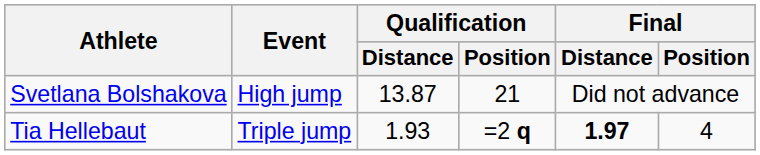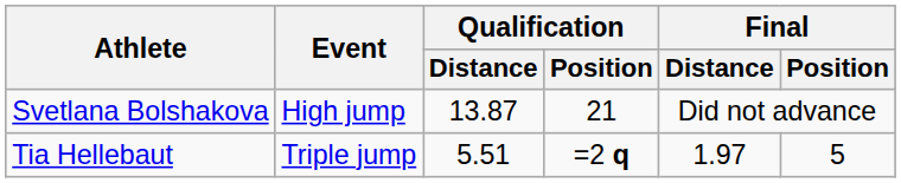Tia Hellebaut | Qualification / Distance: 1.93 -> 5.51
Tia Hellebaut | Final / Distance: bold -> normal
Tia Hellebaut | Final / Position: 4 -> 5
